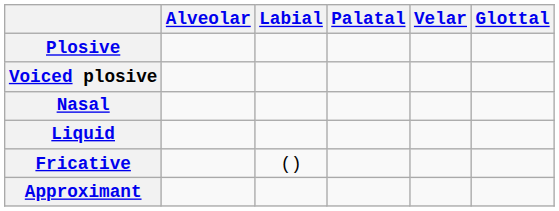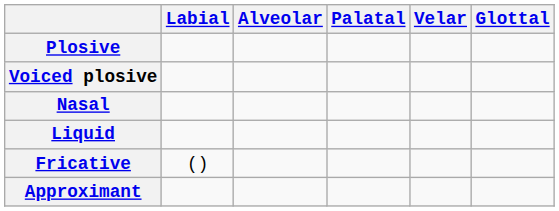columns swapped: Labial <-> Alveolar
